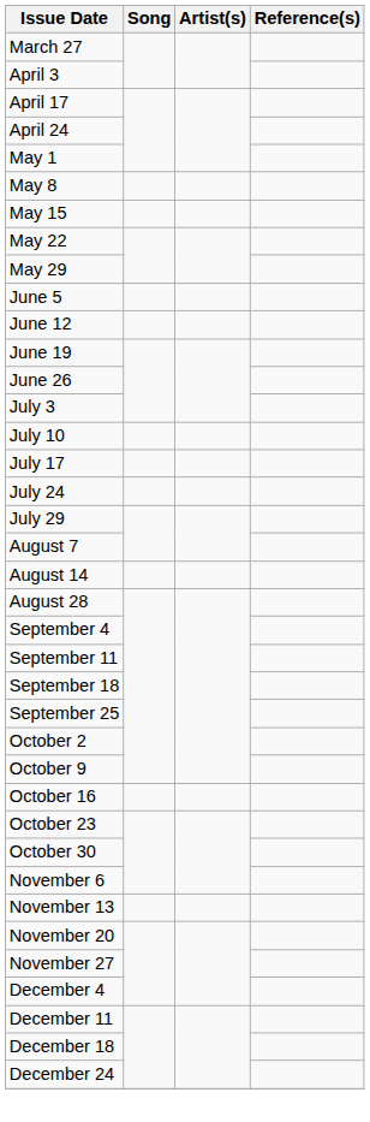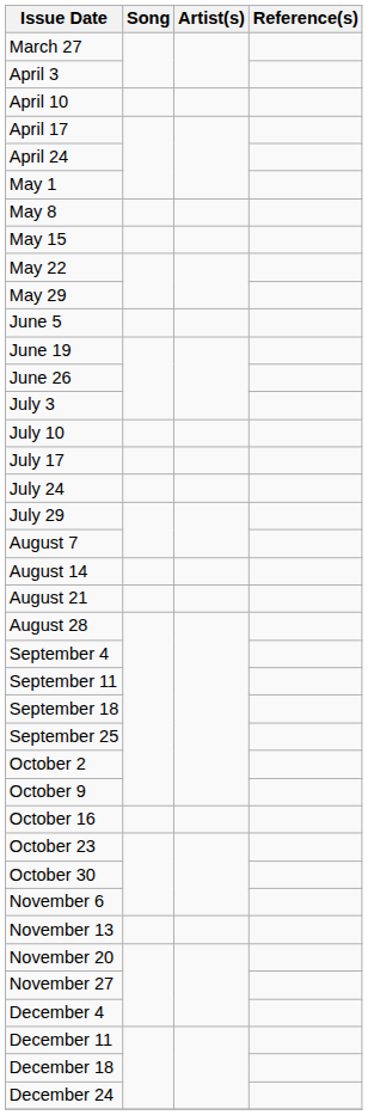+ row: April 10
- row: June 12
+ row: August 21
